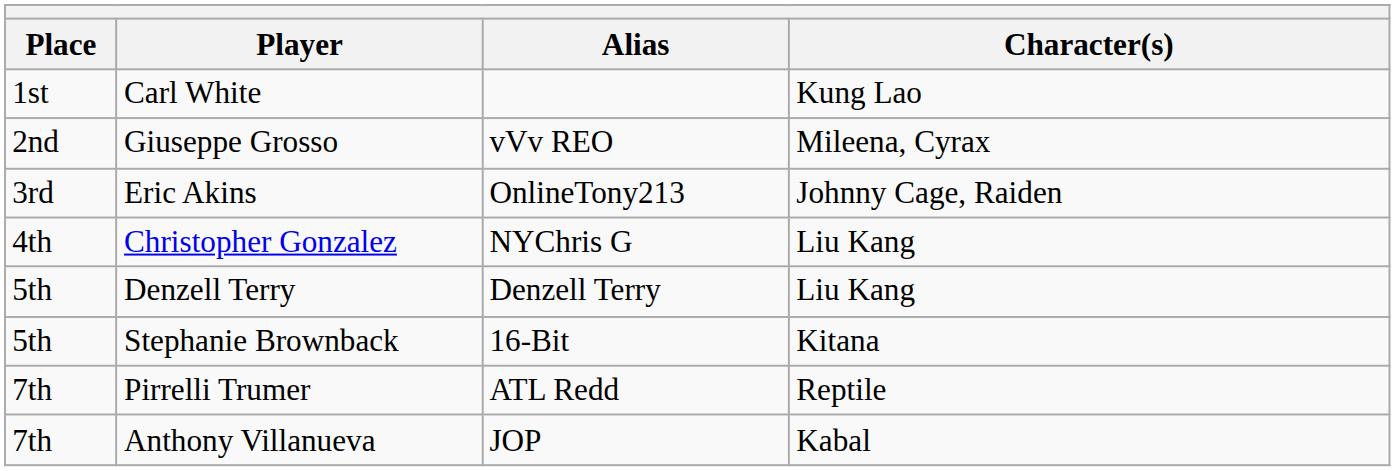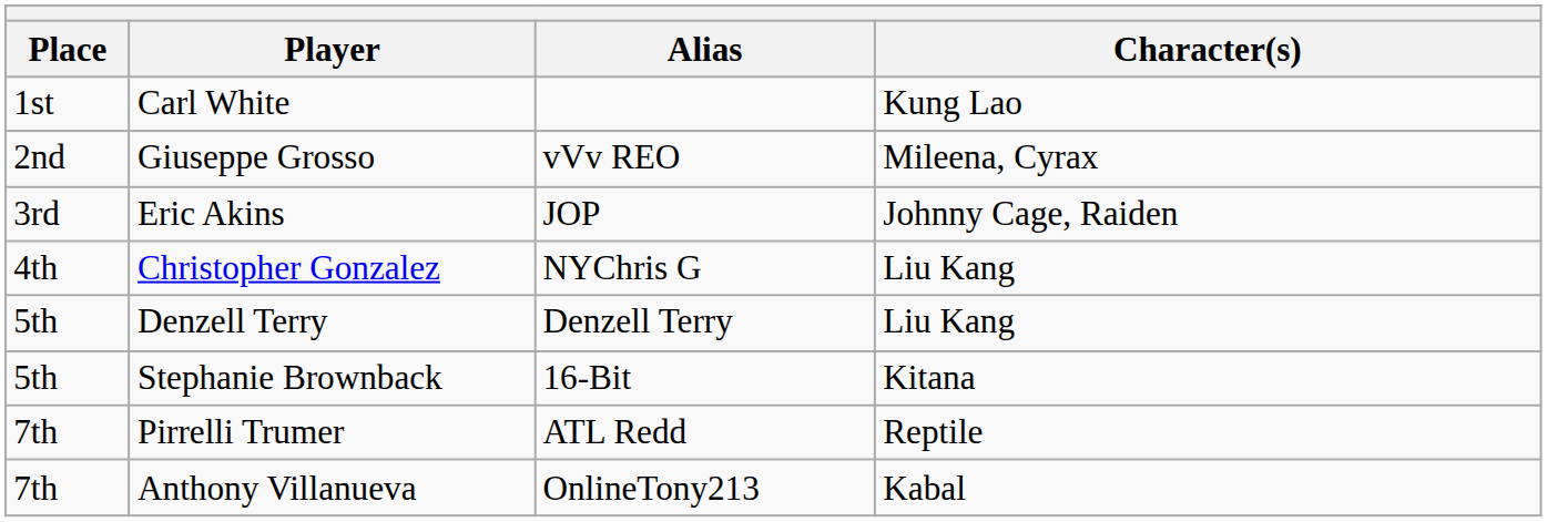Eric Akins | Alias: OnlineTony213 -> JOP
Anthony Villanueva | Alias: JOP -> OnlineTony213
